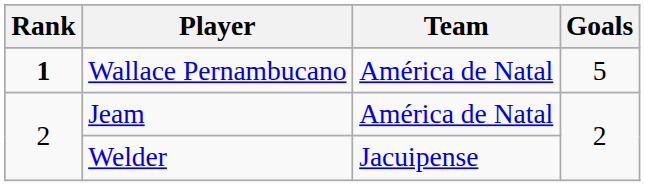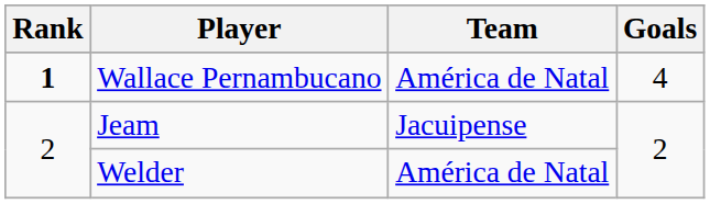Wallace Pernambucano | Goals: 5 -> 4
Jeam | Team: América de Natal -> Jacuipense
Welder | Team: Jacuipense -> América de Natal
